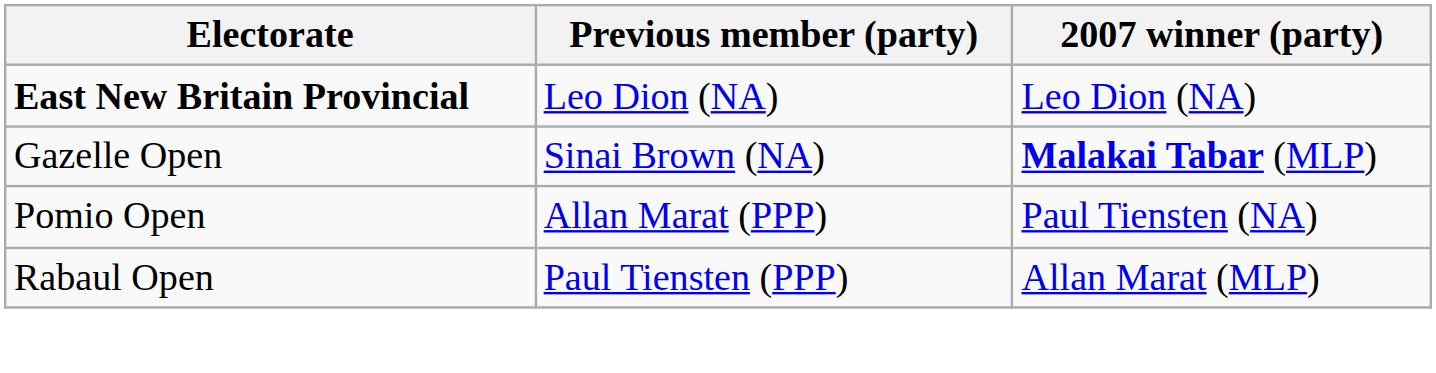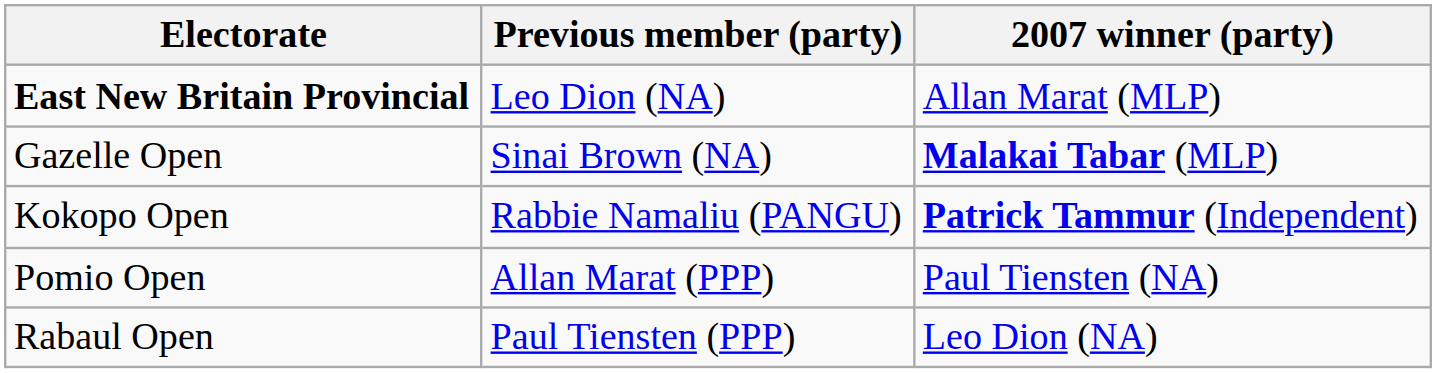East New Britain Provincial | 2007 winner (party): Leo Dion (NA) -> Allan Marat (MLP)
+ row: Kokopo Open | Rabbie Namaliu (PANGU) | Patrick Tammur (Independent)
Rabaul Open | 2007 winner (party): Allan Marat (MLP) -> Leo Dion (NA)
